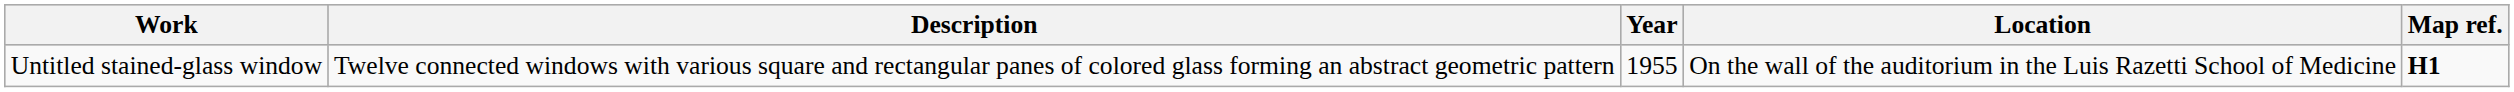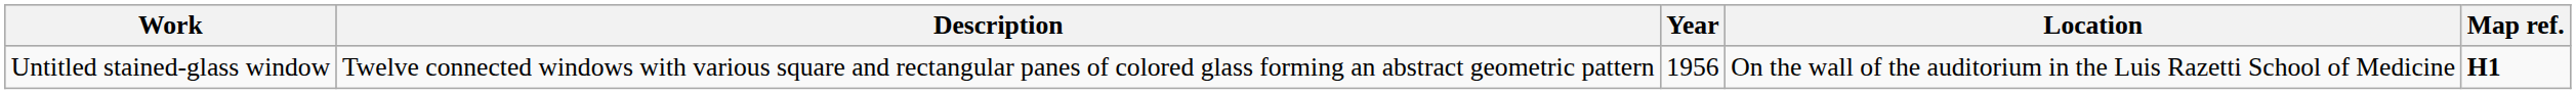Untitled stained-glass window | Year: 1955 -> 1956
